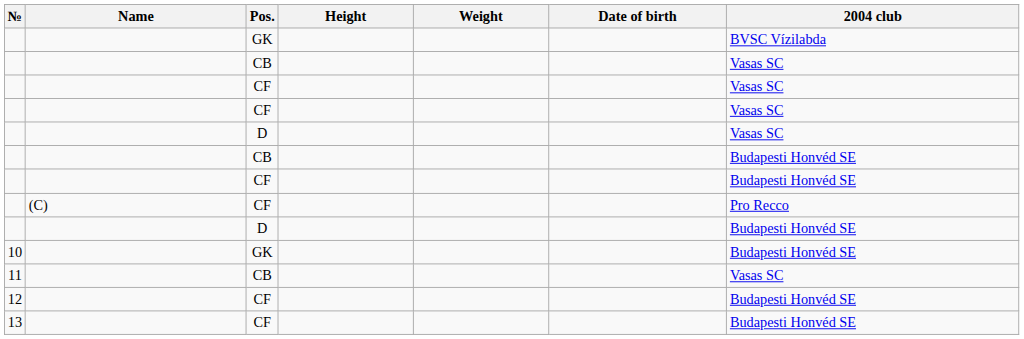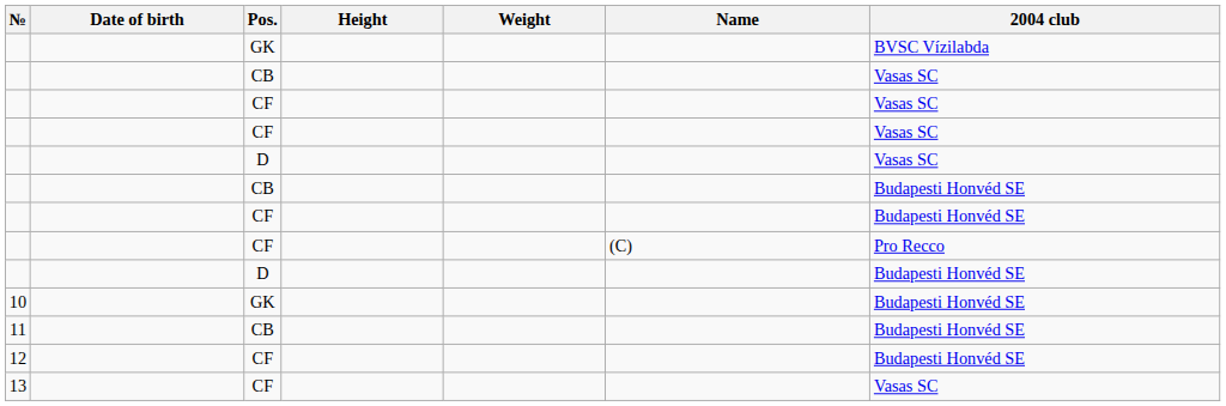columns swapped: Name <-> Date of birth
11 | 2004 club: Vasas SC -> Budapesti Honvéd SE
13 | 2004 club: Budapesti Honvéd SE -> Vasas SC
